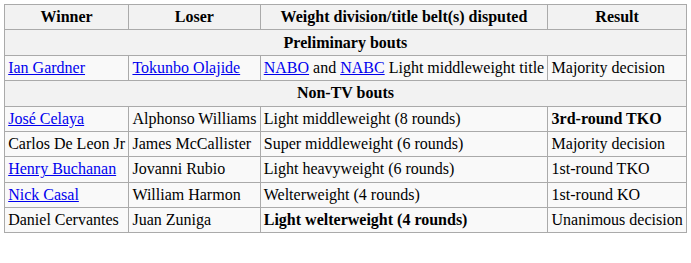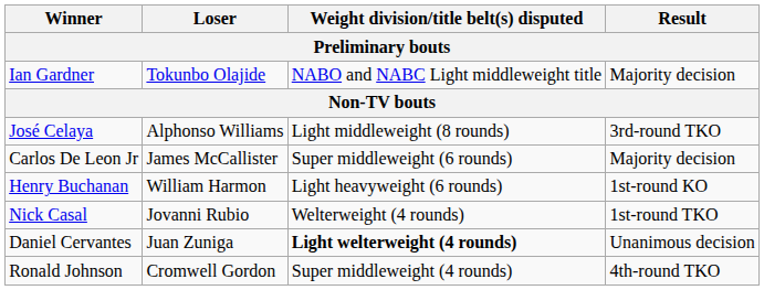José Celaya | Result: bold -> normal
Henry Buchanan | Loser: Jovanni Rubio -> William Harmon
Henry Buchanan | Result: 1st-round TKO -> 1st-round KO
Nick Casal | Loser: William Harmon -> Jovanni Rubio
Nick Casal | Result: 1st-round KO -> 1st-round TKO
+ row: Ronald Johnson | Cromwell Gordon | Super middleweight (4 rounds) | 4th-round TKO
